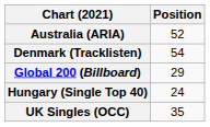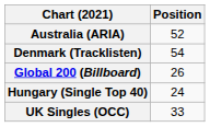Global 200 (Billboard) | Position: 29 -> 26
UK Singles (OCC) | Position: 35 -> 33
